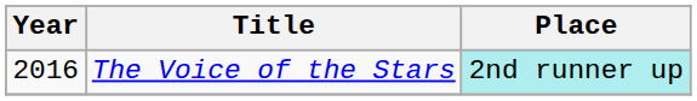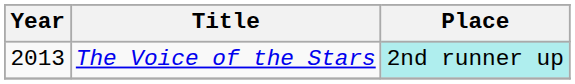The Voice of the Stars | Year: 2016 -> 2013
